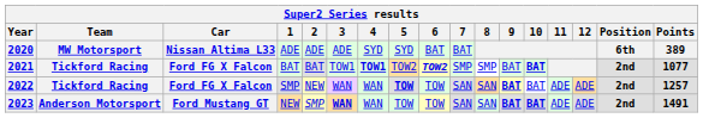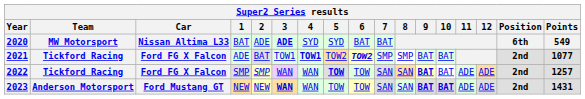2020 | 1: ADE -> BAT
2020 | 3: normal -> bold
2020 | Points: 389 -> 549
2021 | 1: BAT -> ADE
2021 | 10: bold -> normal
2022 | 2: NEW -> SMP
2023 | 2: SMP -> NEW
2023 | Points: 1491 -> 1431
